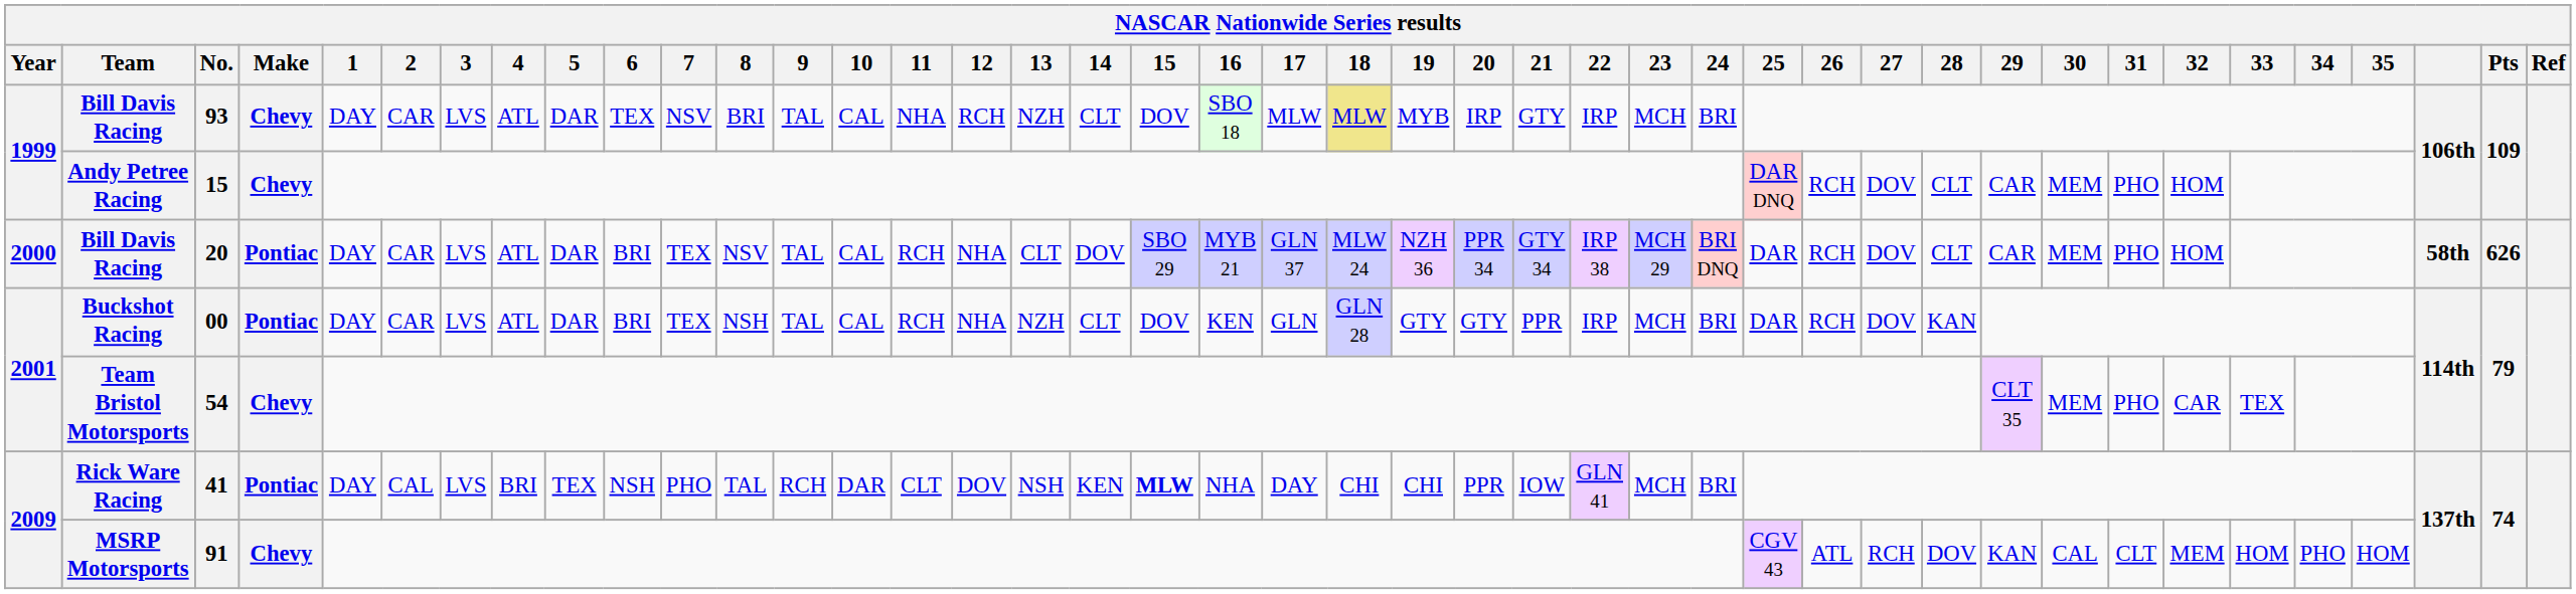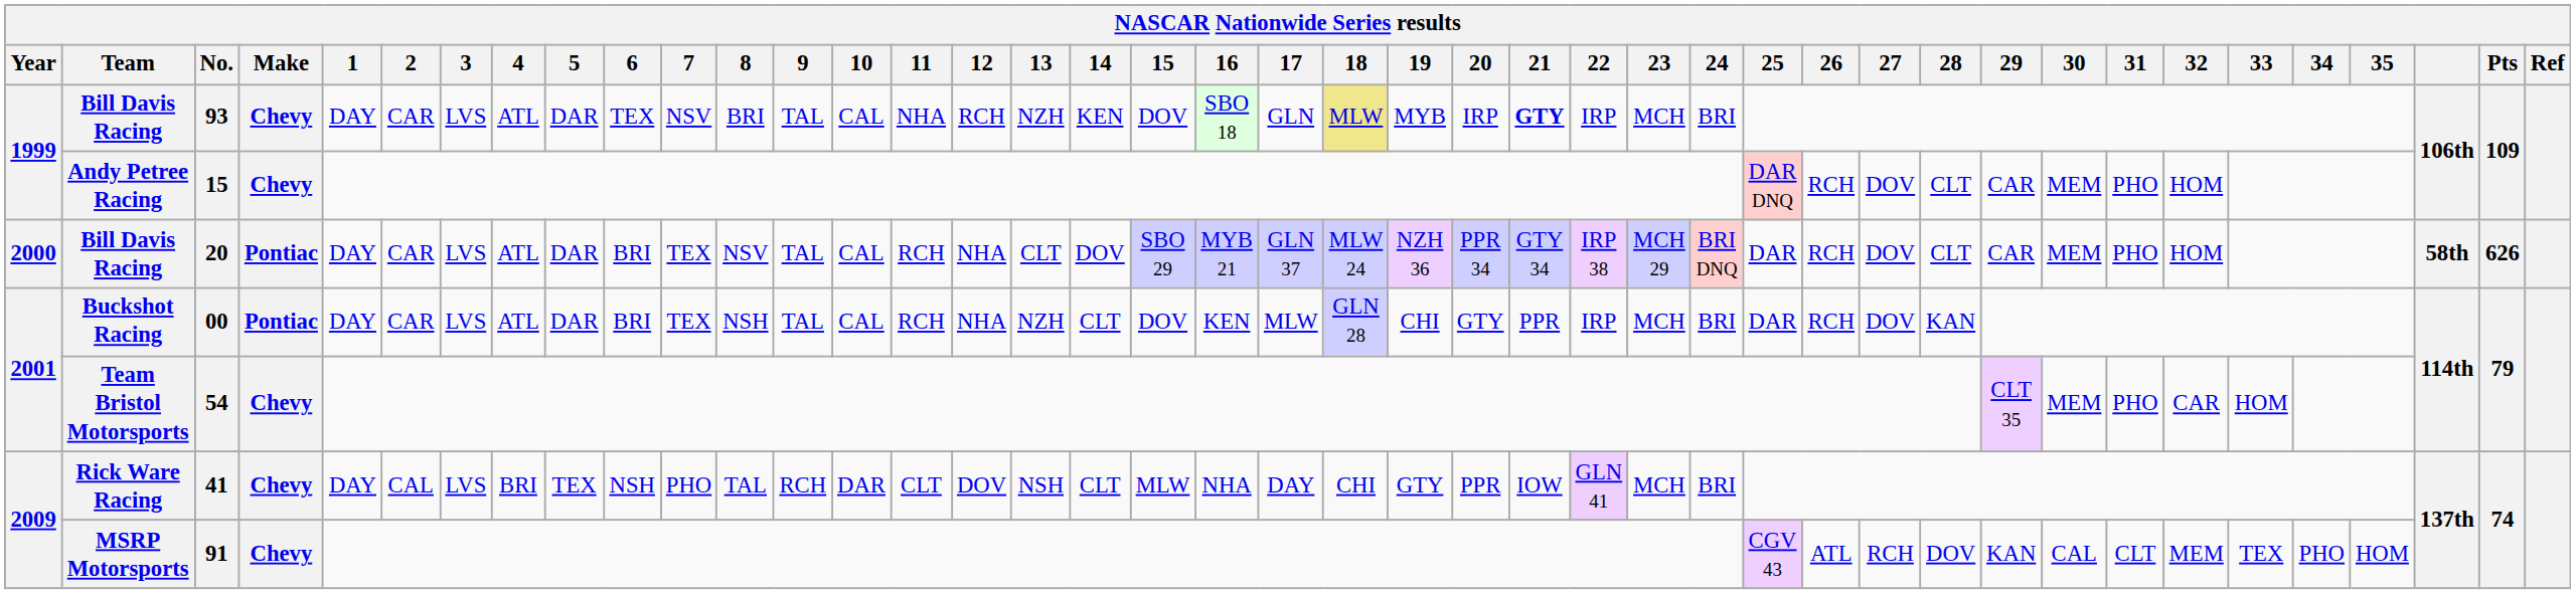93 | 14: CLT -> KEN
93 | 17: MLW -> GLN
93 | 21: normal -> bold
00 | 17: GLN -> MLW
00 | 19: GTY -> CHI
54 | 33: TEX -> HOM
41 | Make: Pontiac -> Chevy
41 | 14: KEN -> CLT
41 | 15: bold -> normal
41 | 19: CHI -> GTY
91 | 33: HOM -> TEX
